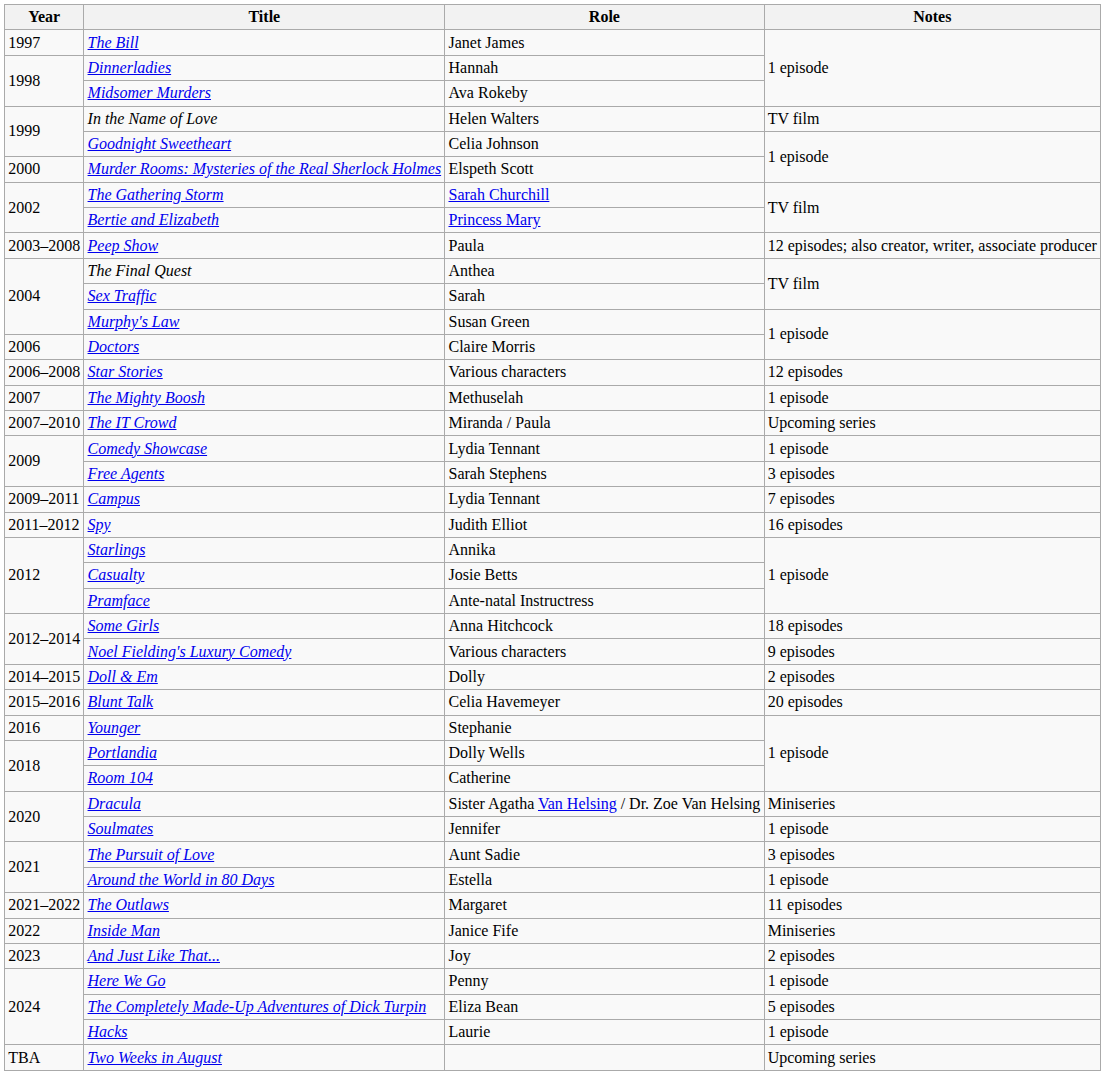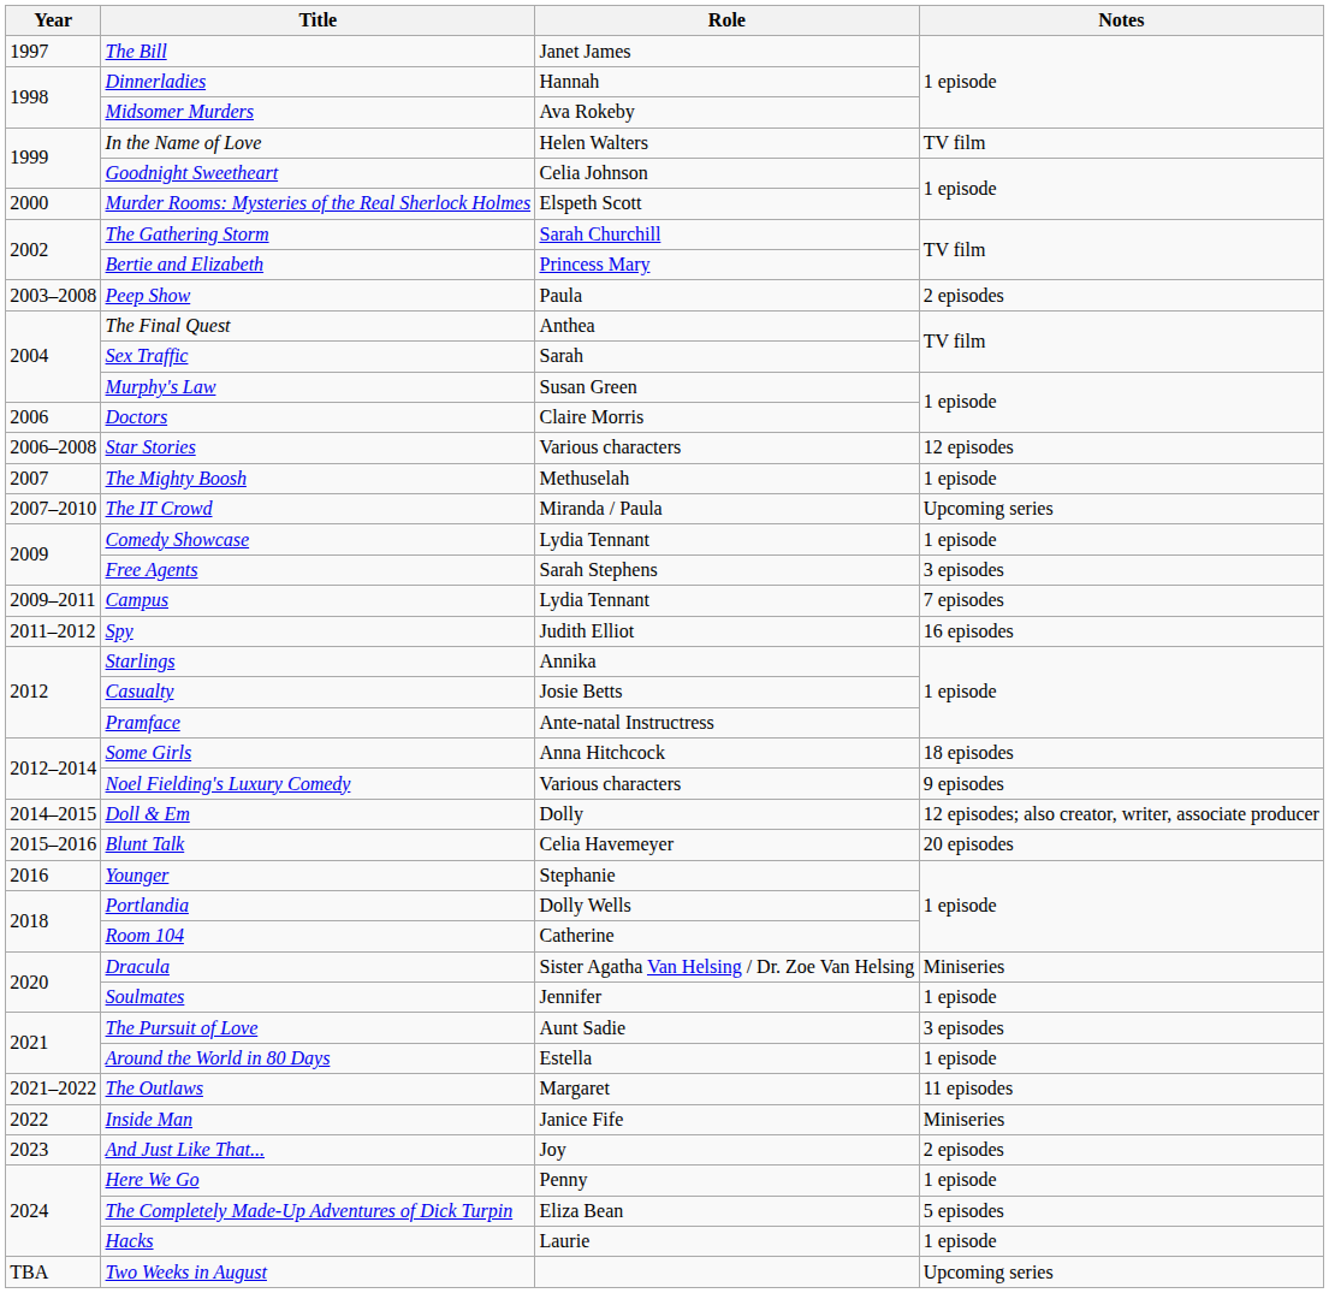Peep Show | Notes: 12 episodes; also creator, writer, associate producer -> 2 episodes
Doll & Em | Notes: 2 episodes -> 12 episodes; also creator, writer, associate producer
